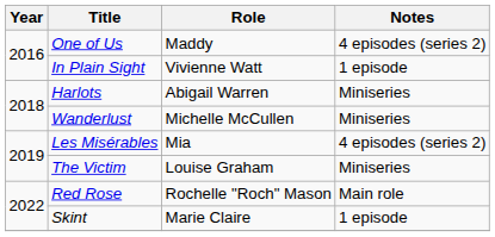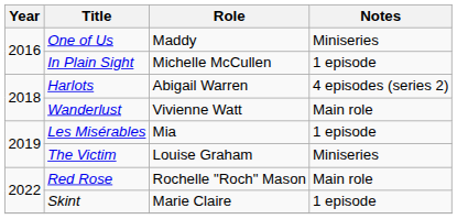One of Us | Notes: 4 episodes (series 2) -> Miniseries
In Plain Sight | Role: Vivienne Watt -> Michelle McCullen
Harlots | Notes: Miniseries -> 4 episodes (series 2)
Wanderlust | Role: Michelle McCullen -> Vivienne Watt
Wanderlust | Notes: Miniseries -> Main role
Les Misérables | Notes: 4 episodes (series 2) -> 1 episode
